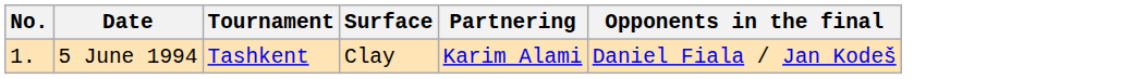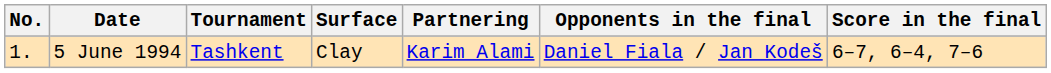+ column: Score in the final | 6–7, 6–4, 7–6
